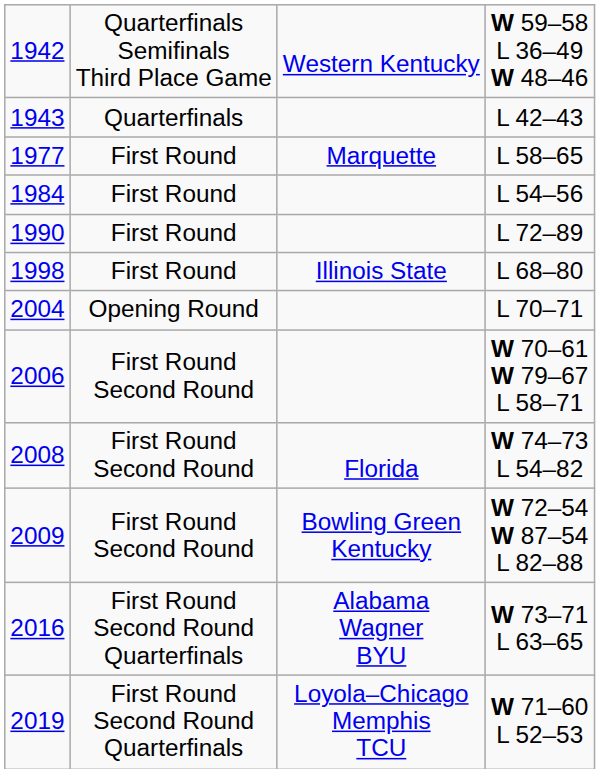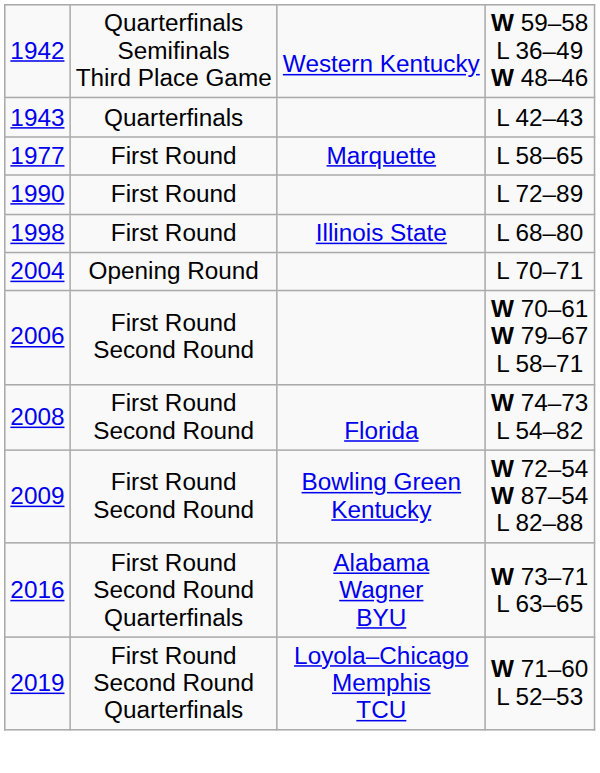- row: 1984 | First Round | L 54–56
